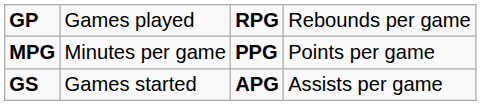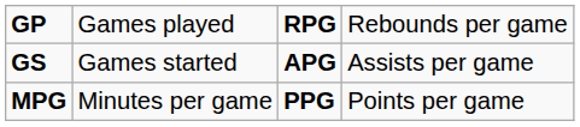rows swapped: GS <-> MPG
